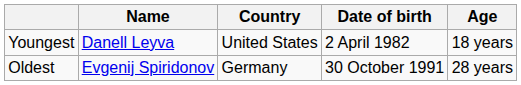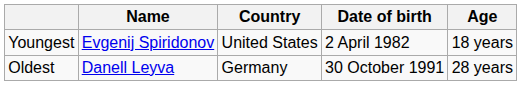Youngest | Name: Danell Leyva -> Evgenij Spiridonov
Oldest | Name: Evgenij Spiridonov -> Danell Leyva
